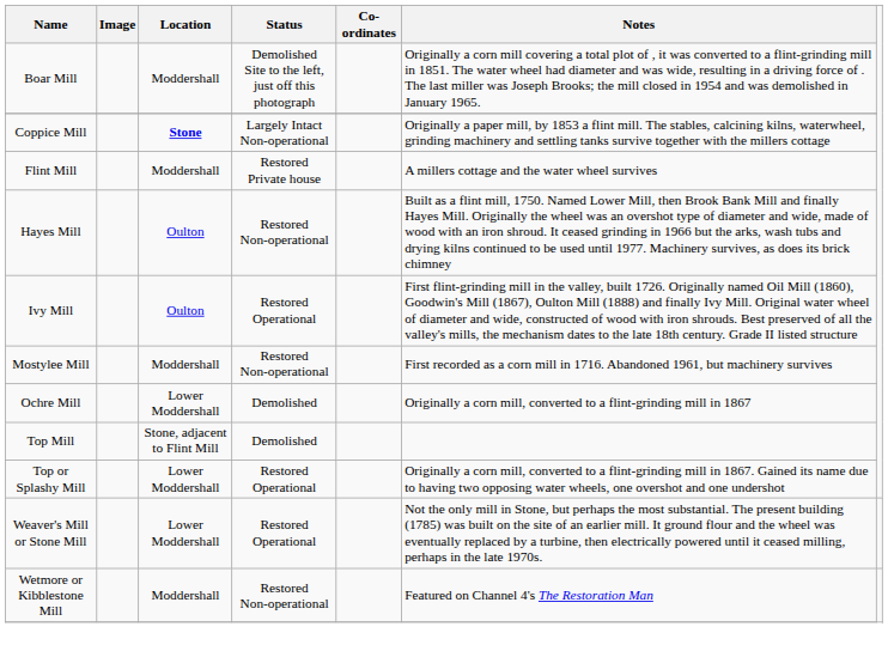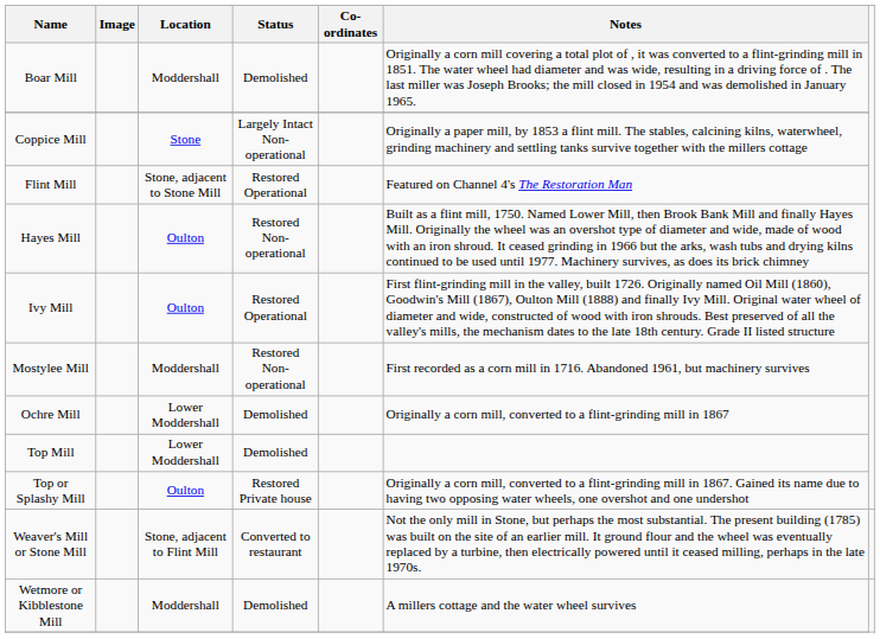Boar Mill | Status: Demolished Site to the left, just off this photograph -> Demolished
Coppice Mill | Location: bold -> normal
Flint Mill | Location: Moddershall -> Stone, adjacent to Stone Mill
Flint Mill | Status: Restored Private house -> Restored Operational
Flint Mill | Notes: A millers cottage and the water wheel survives -> Featured on Channel 4's The Restoration Man
Top Mill | Location: Stone, adjacent to Flint Mill -> Lower Moddershall
Top or Splashy Mill | Location: Lower Moddershall -> Oulton
Top or Splashy Mill | Status: Restored Operational -> Restored Private house
Weaver's Mill or Stone Mill | Location: Lower Moddershall -> Stone, adjacent to Flint Mill
Weaver's Mill or Stone Mill | Status: Restored Operational -> Converted to restaurant
Wetmore or Kibblestone Mill | Status: Restored Non-operational -> Demolished
Wetmore or Kibblestone Mill | Notes: Featured on Channel 4's The Restoration Man -> A millers cottage and the water wheel survives
